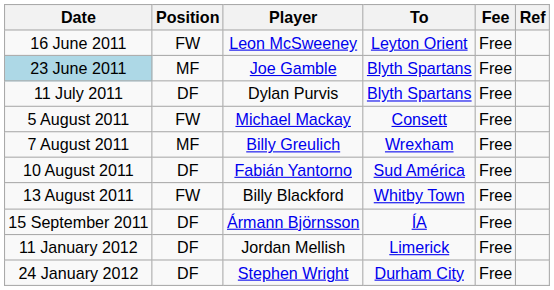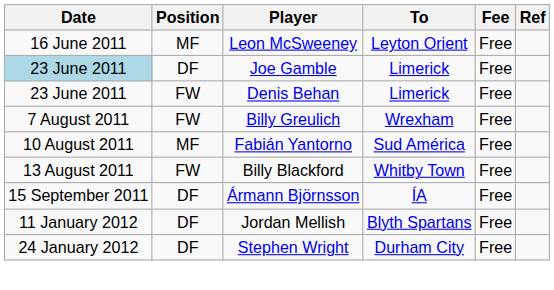Leon McSweeney | Position: FW -> MF
Joe Gamble | Position: MF -> DF
Joe Gamble | To: Blyth Spartans -> Limerick
+ row: 23 June 2011 | FW | Denis Behan | Limerick | Free
- row: 11 July 2011 | DF | Dylan Purvis | Blyth Spartans | Free
- row: 5 August 2011 | FW | Michael Mackay | Consett | Free
Billy Greulich | Position: MF -> FW
Fabián Yantorno | Position: DF -> MF
Jordan Mellish | To: Limerick -> Blyth Spartans
